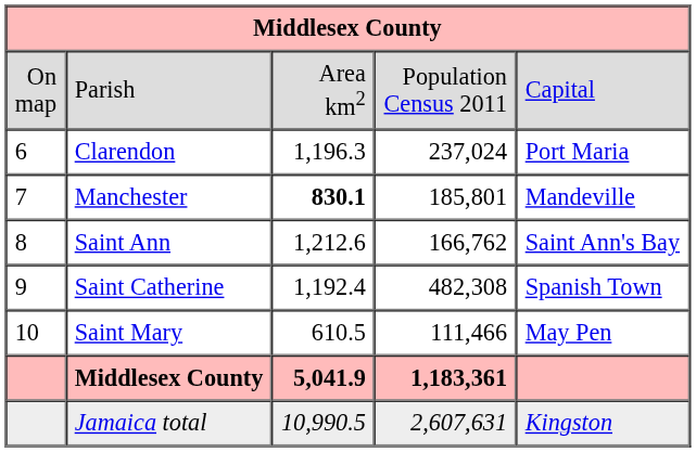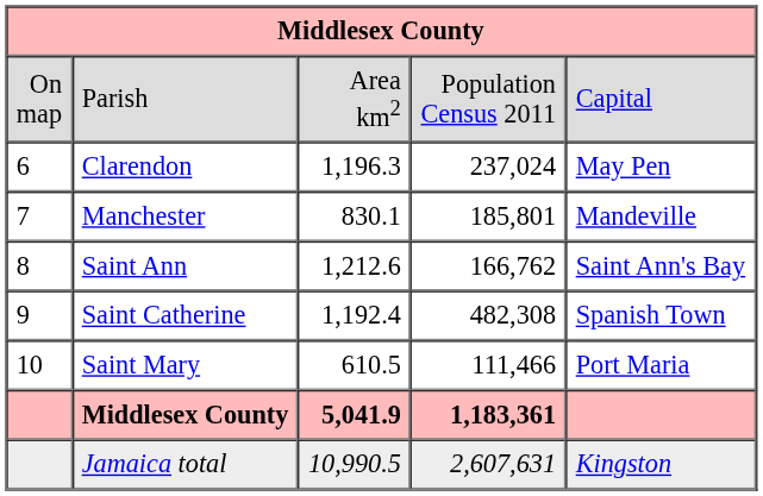Clarendon | column 5: Port Maria -> May Pen
Manchester | column 3: bold -> normal
Saint Mary | column 5: May Pen -> Port Maria
